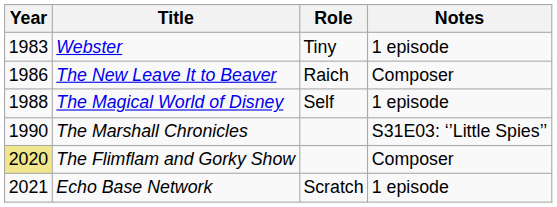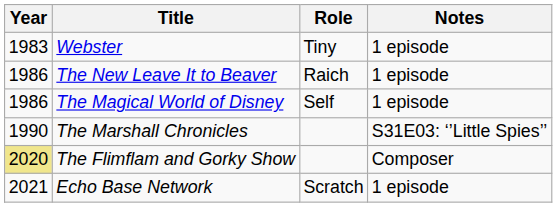The New Leave It to Beaver | Notes: Composer -> 1 episode
The Magical World of Disney | Year: 1988 -> 1986
